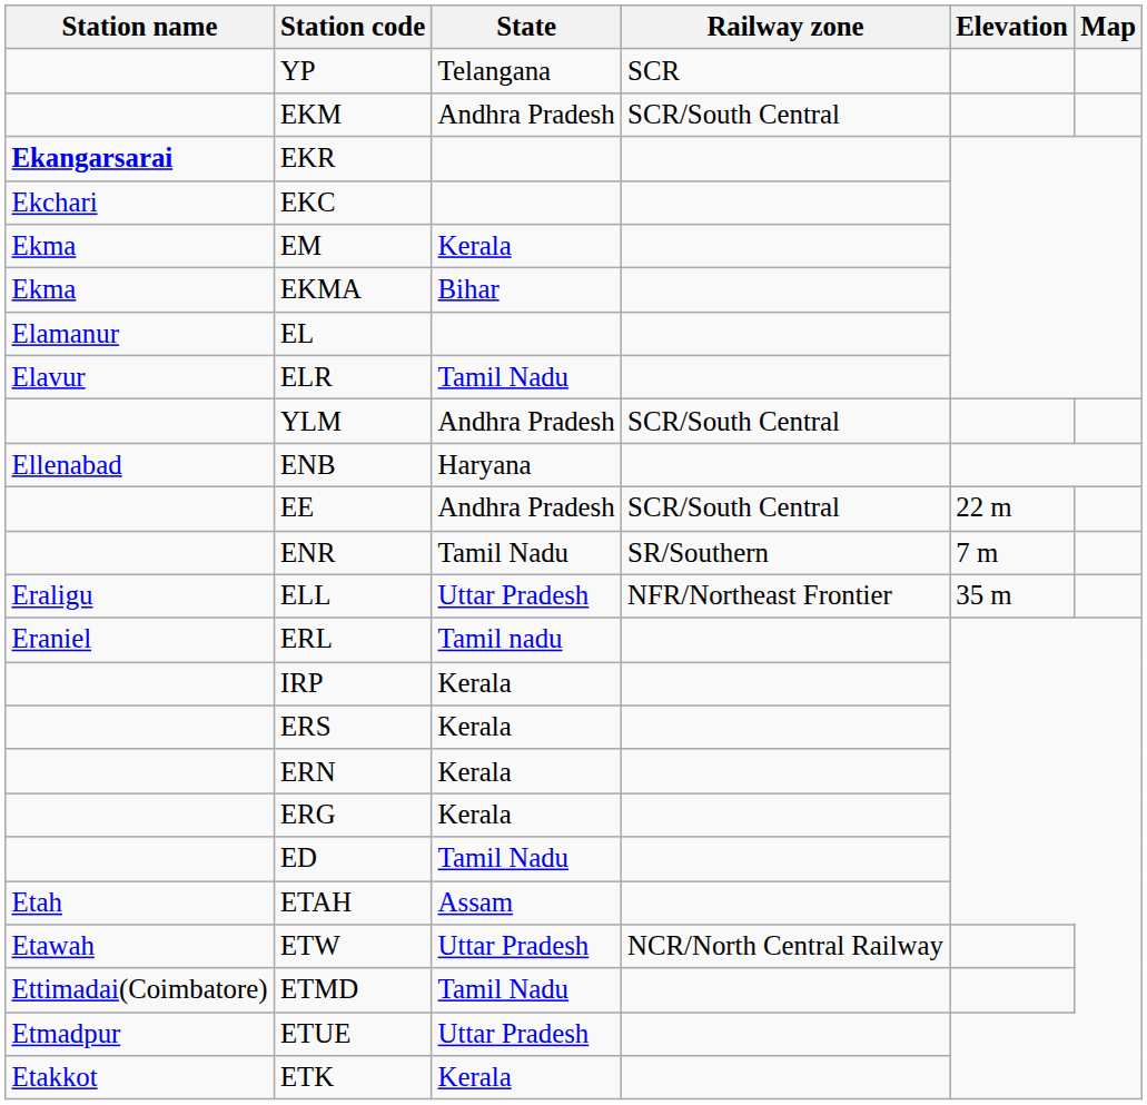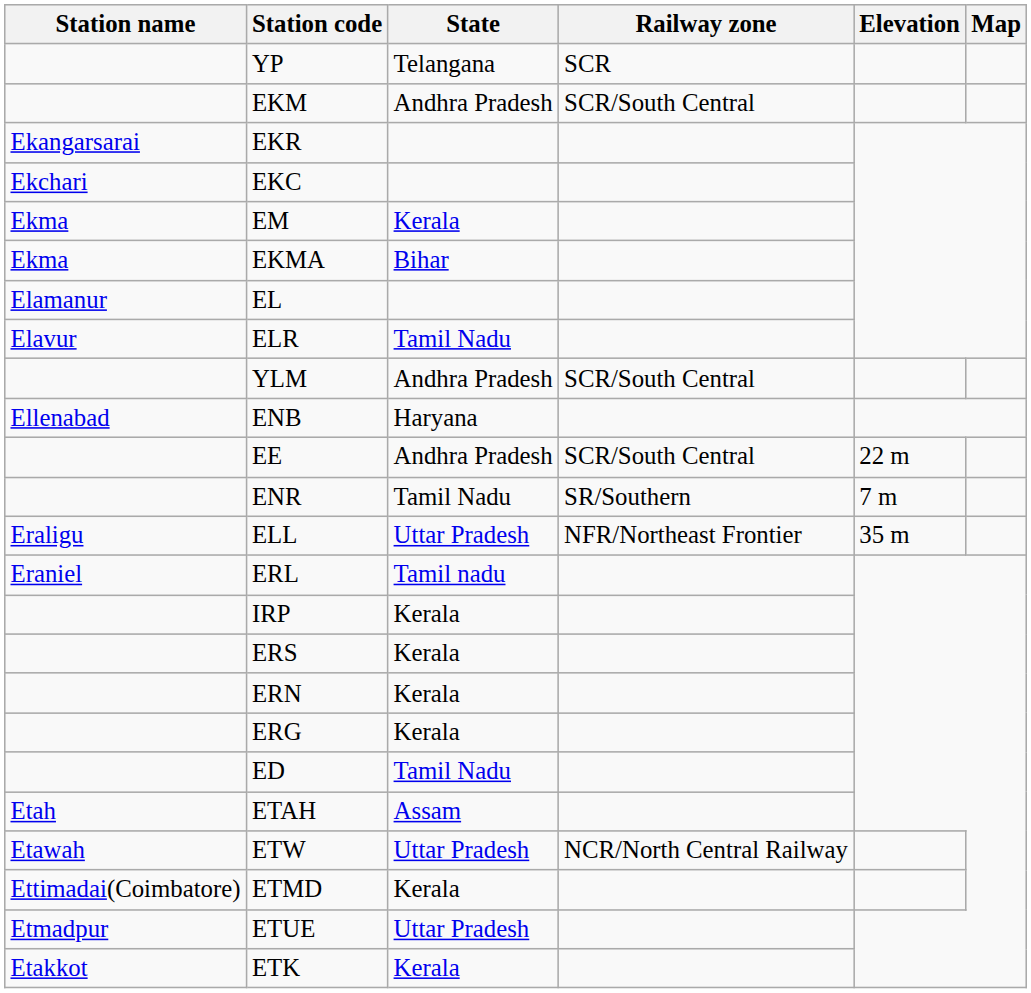EKR | Station name: bold -> normal
ETMD | State: Tamil Nadu -> Kerala
